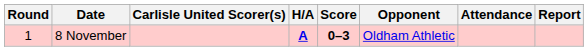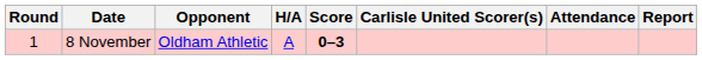columns swapped: Opponent <-> Carlisle United Scorer(s)
8 November | H/A: bold -> normal
